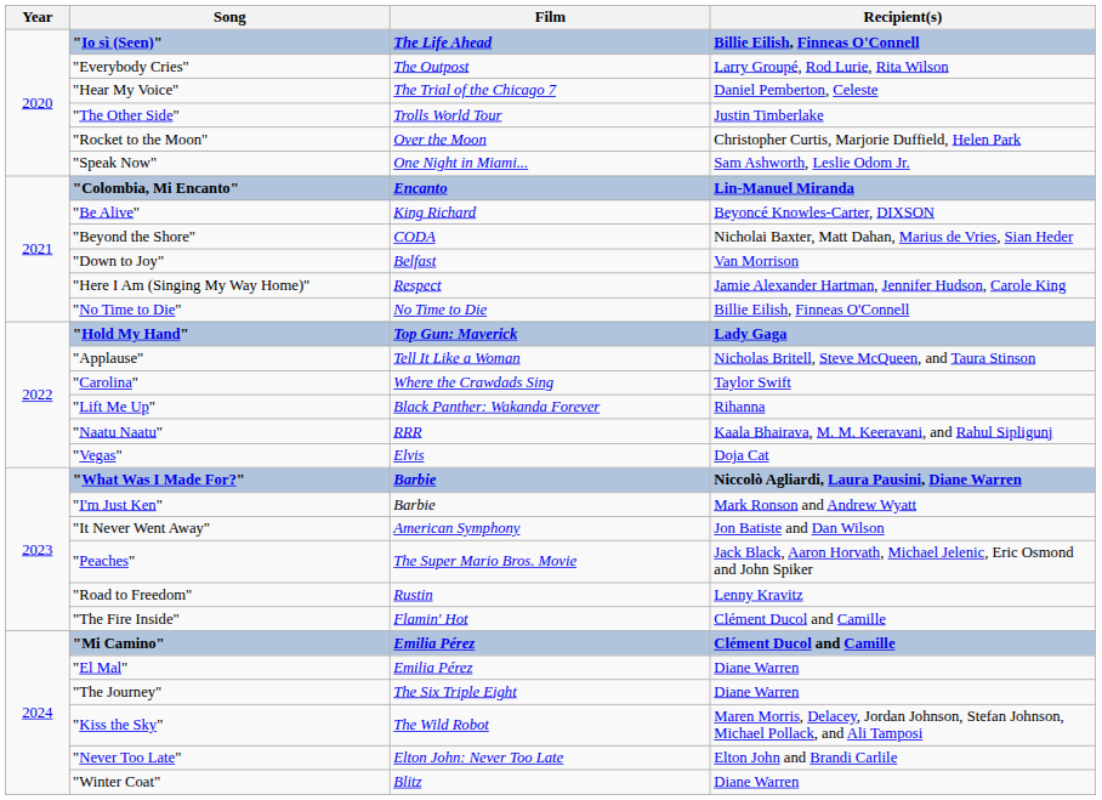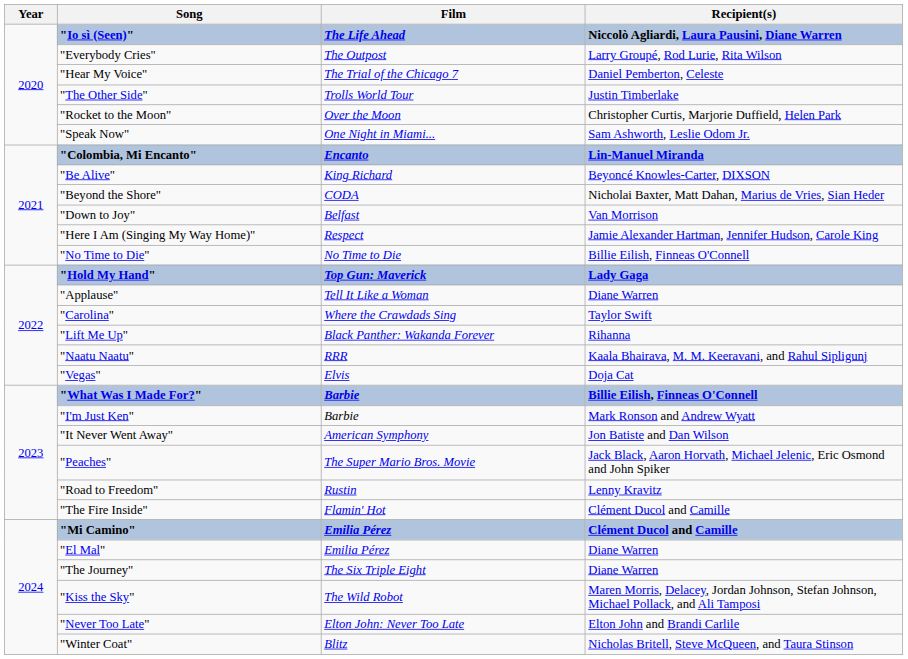"Io sì (Seen)" | Recipient(s): Billie Eilish, Finneas O'Connell -> Niccolò Agliardi, Laura Pausini, Diane Warren
"Applause" | Recipient(s): Nicholas Britell, Steve McQueen, and Taura Stinson -> Diane Warren
"What Was I Made For?" | Recipient(s): Niccolò Agliardi, Laura Pausini, Diane Warren -> Billie Eilish, Finneas O'Connell
"Winter Coat" | Recipient(s): Diane Warren -> Nicholas Britell, Steve McQueen, and Taura Stinson
